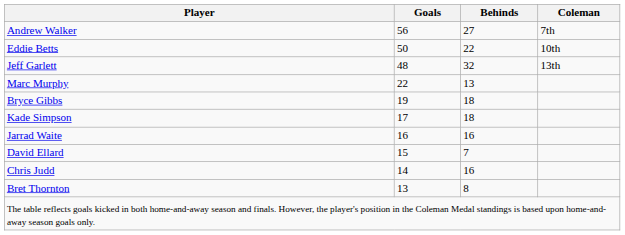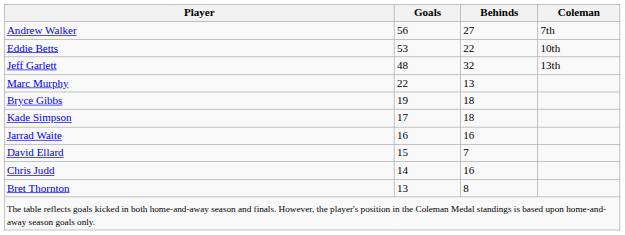Eddie Betts | Goals: 50 -> 53
